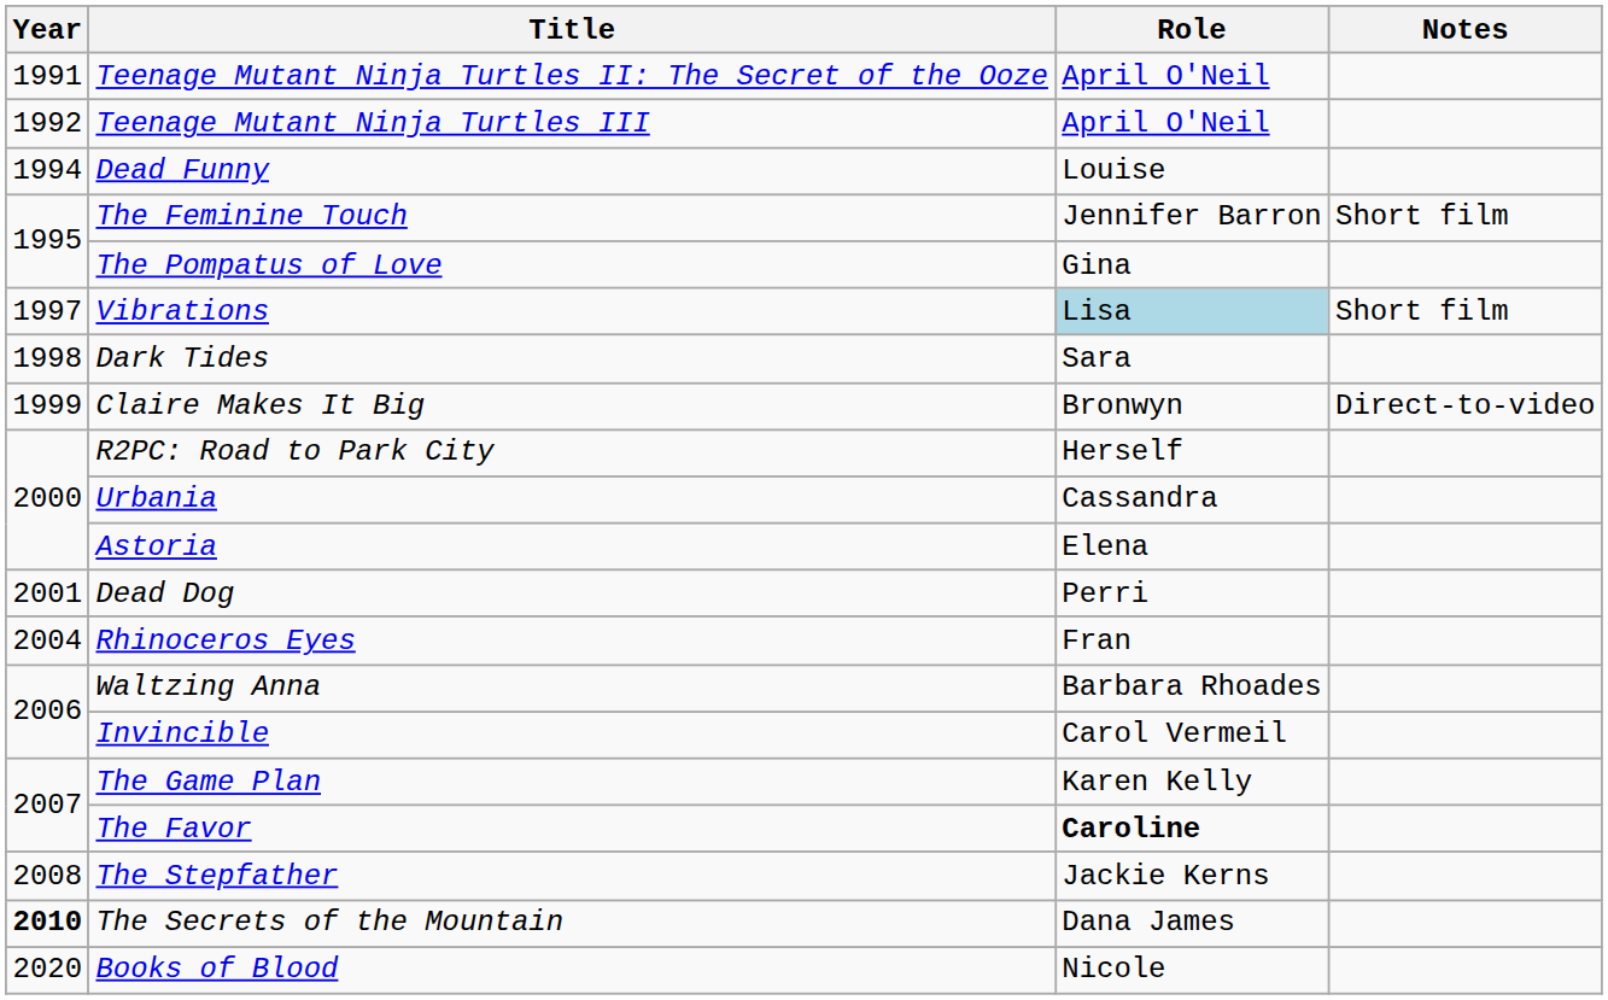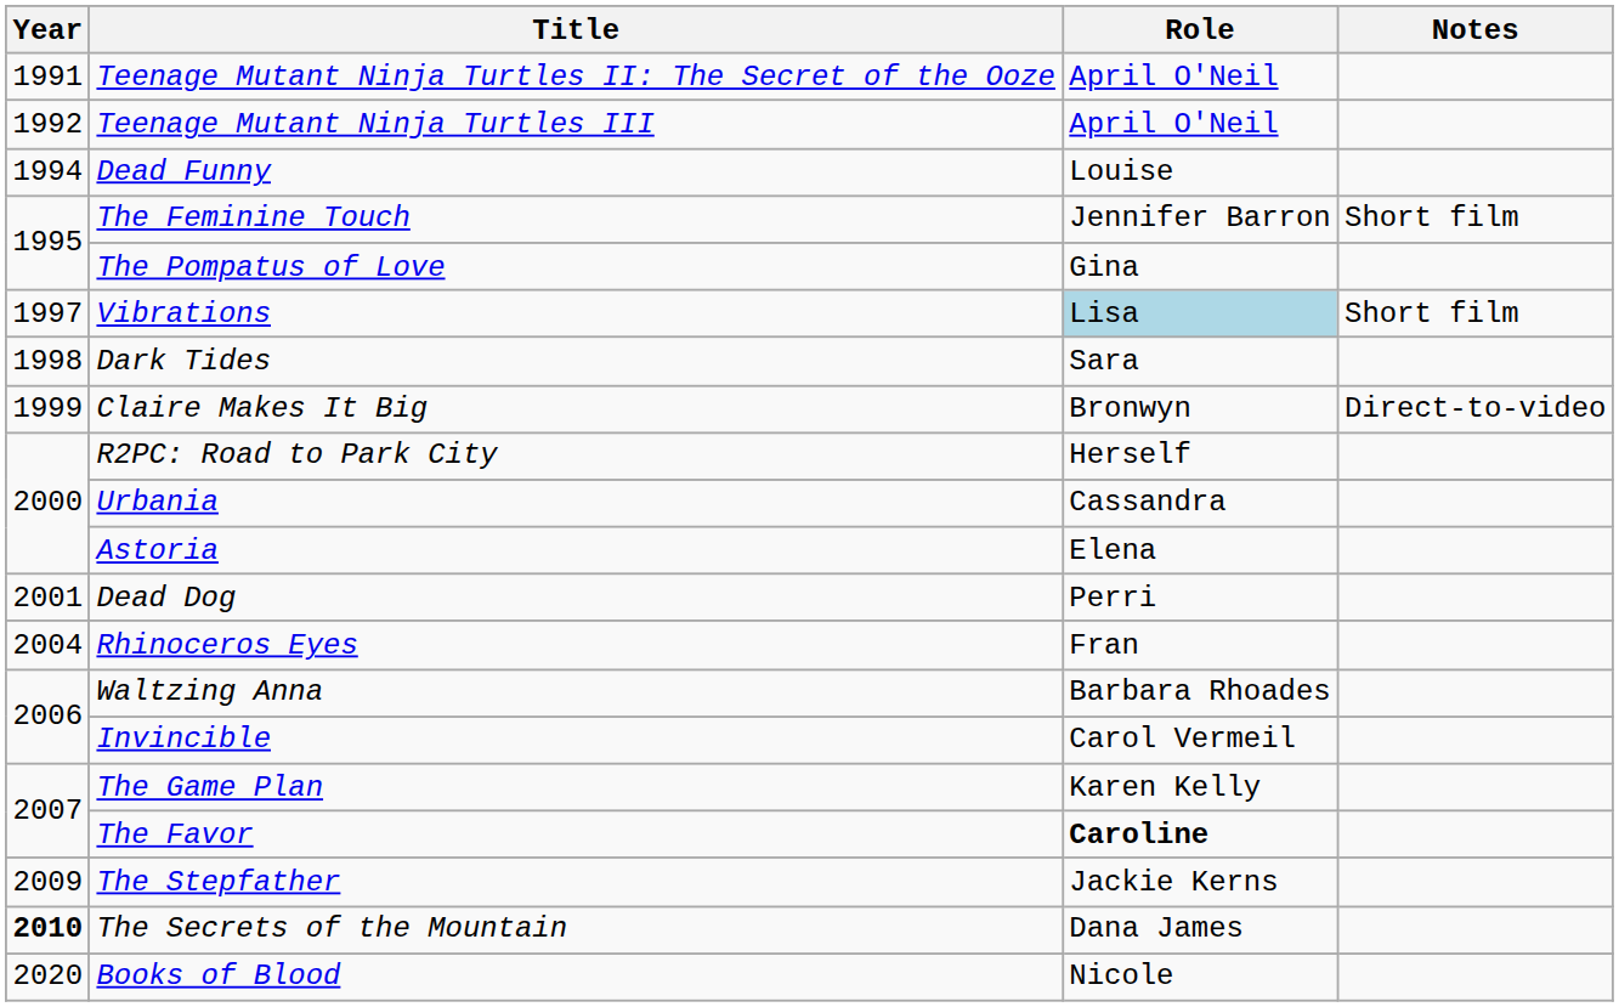The Stepfather | Year: 2008 -> 2009
